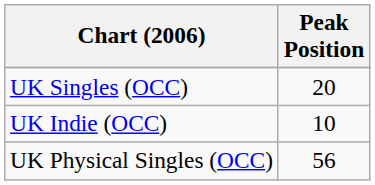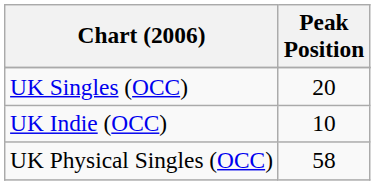UK Physical Singles (OCC) | Peak Position: 56 -> 58
